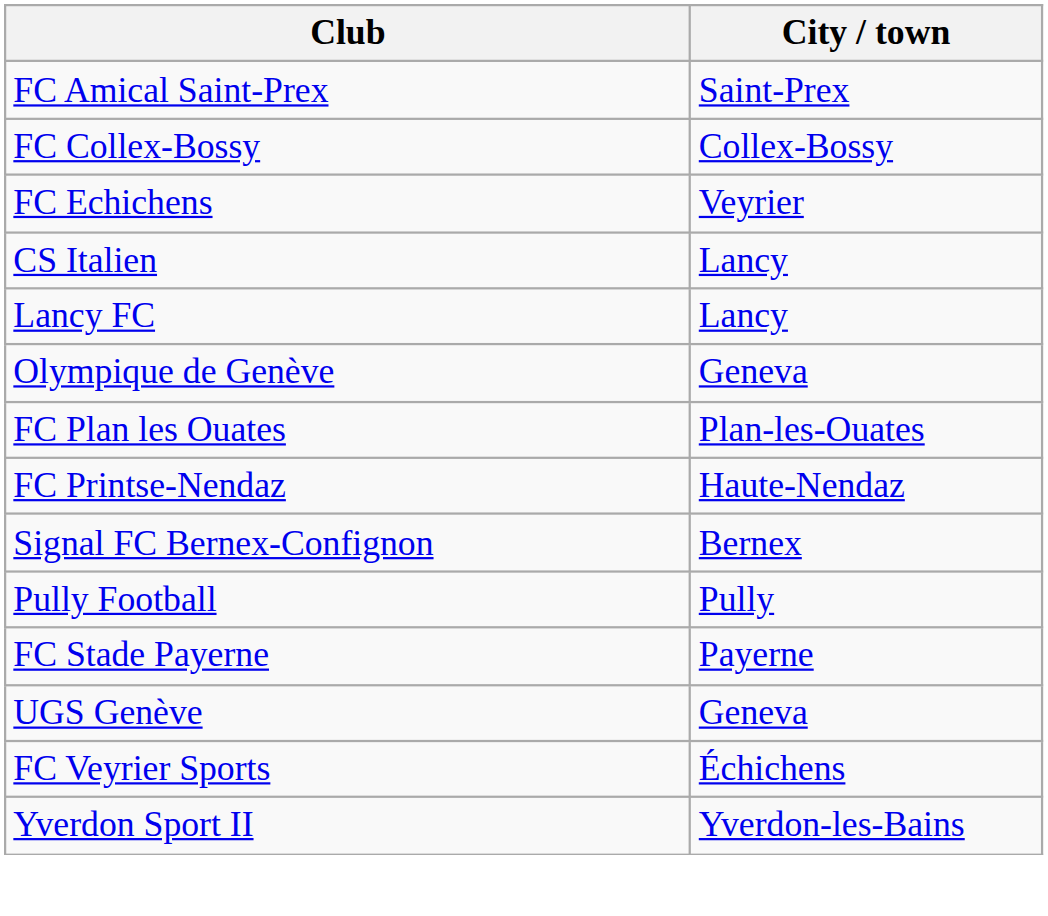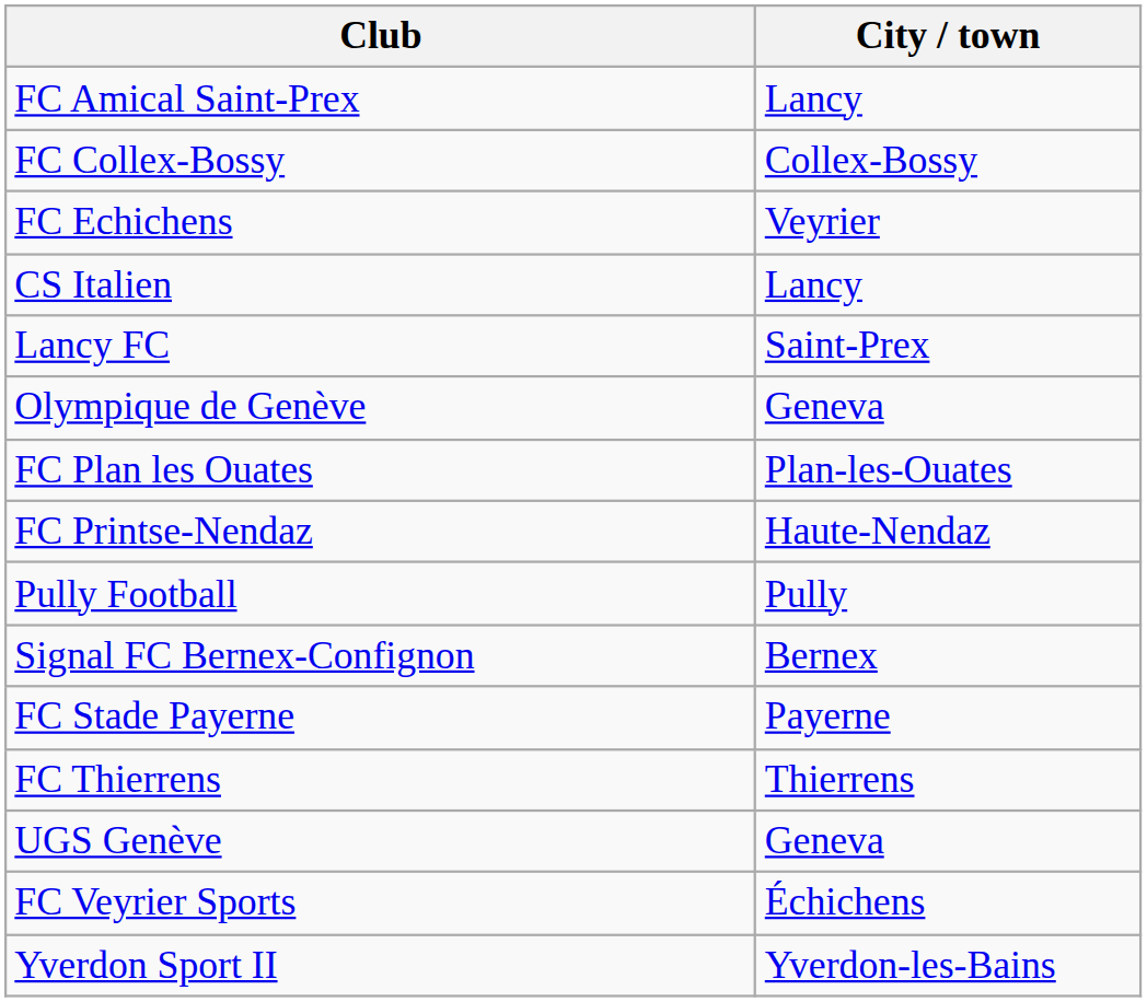FC Amical Saint-Prex | City / town: Saint-Prex -> Lancy
Lancy FC | City / town: Lancy -> Saint-Prex
rows swapped: Pully Football <-> Signal FC Bernex-Confignon
+ row: FC Thierrens | Thierrens
